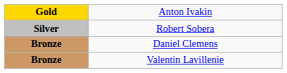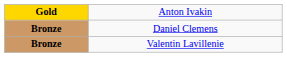- row: Silver | Robert Sobera
